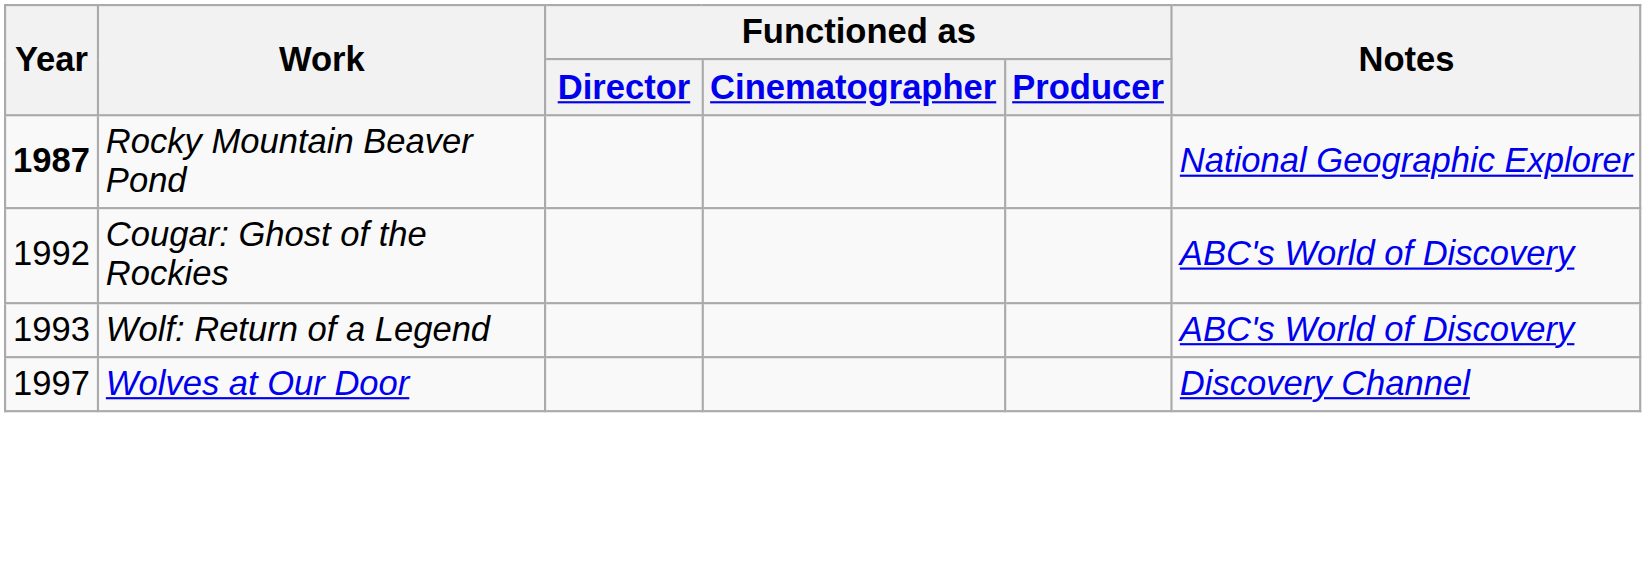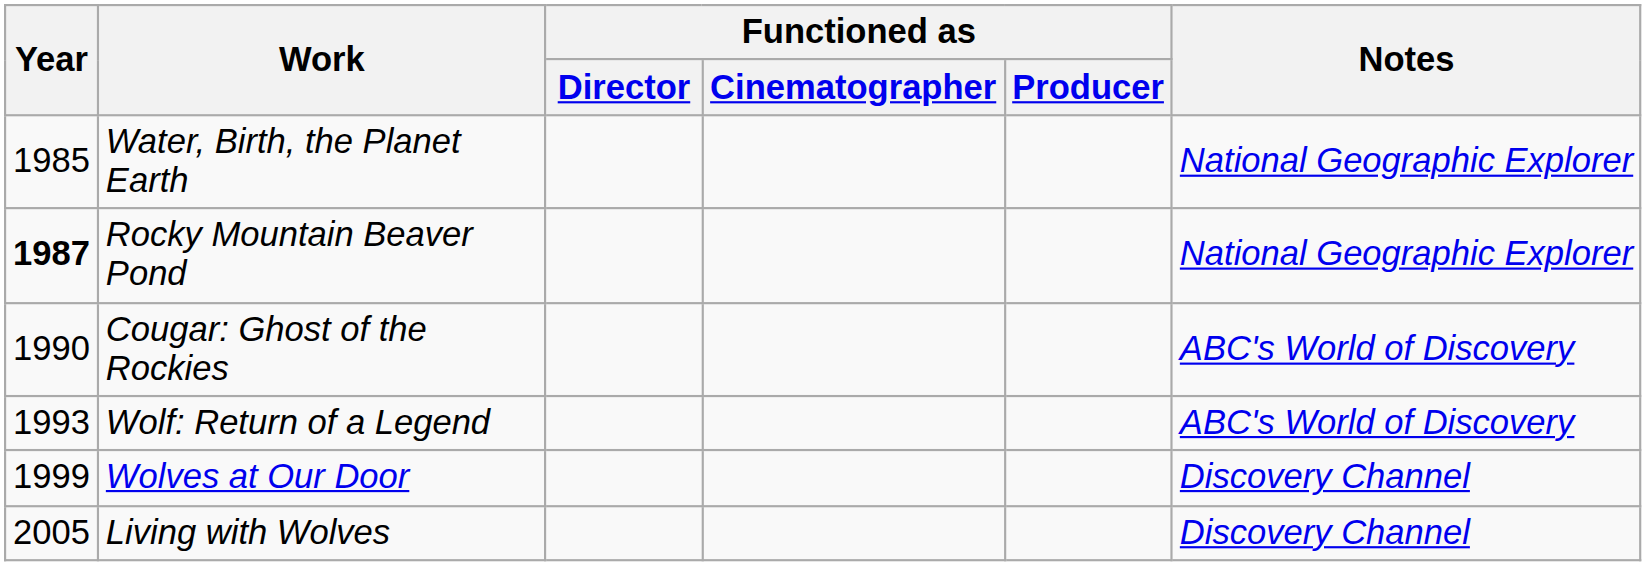+ row: 1985 | Water, Birth, the Planet Earth | National Geographic Explorer
Cougar: Ghost of the Rockies | Year: 1992 -> 1990
Wolves at Our Door | Year: 1997 -> 1999
+ row: 2005 | Living with Wolves | Discovery Channel
